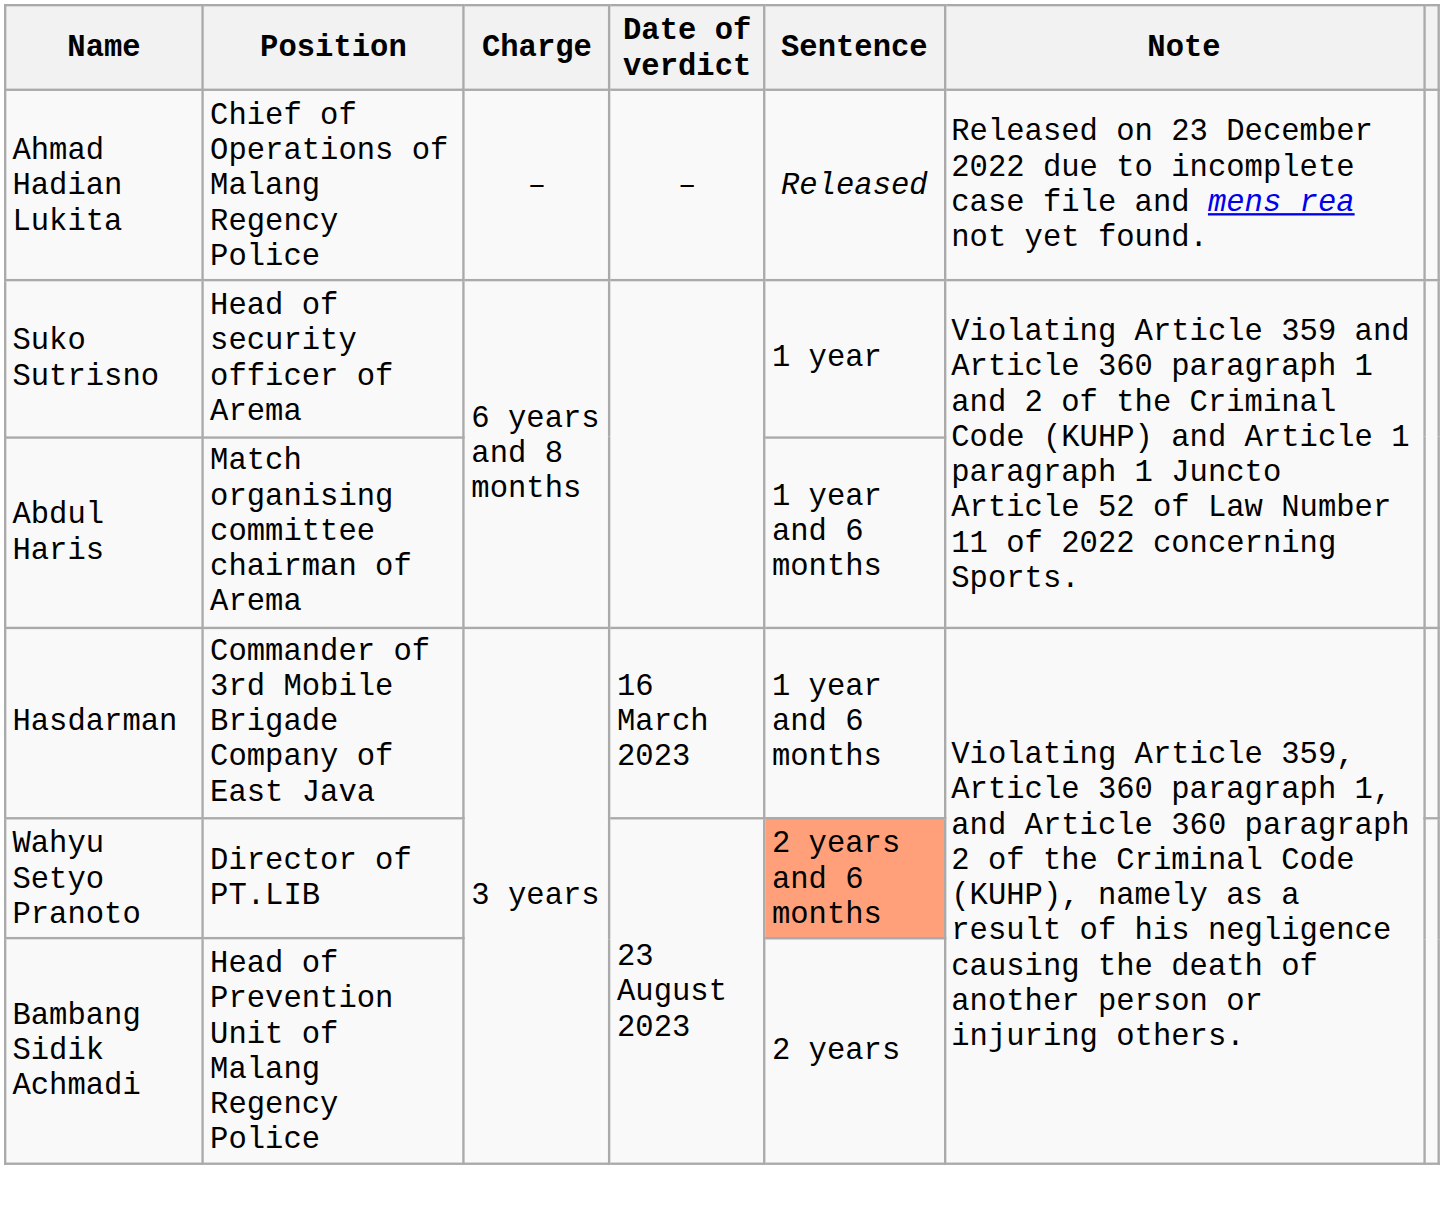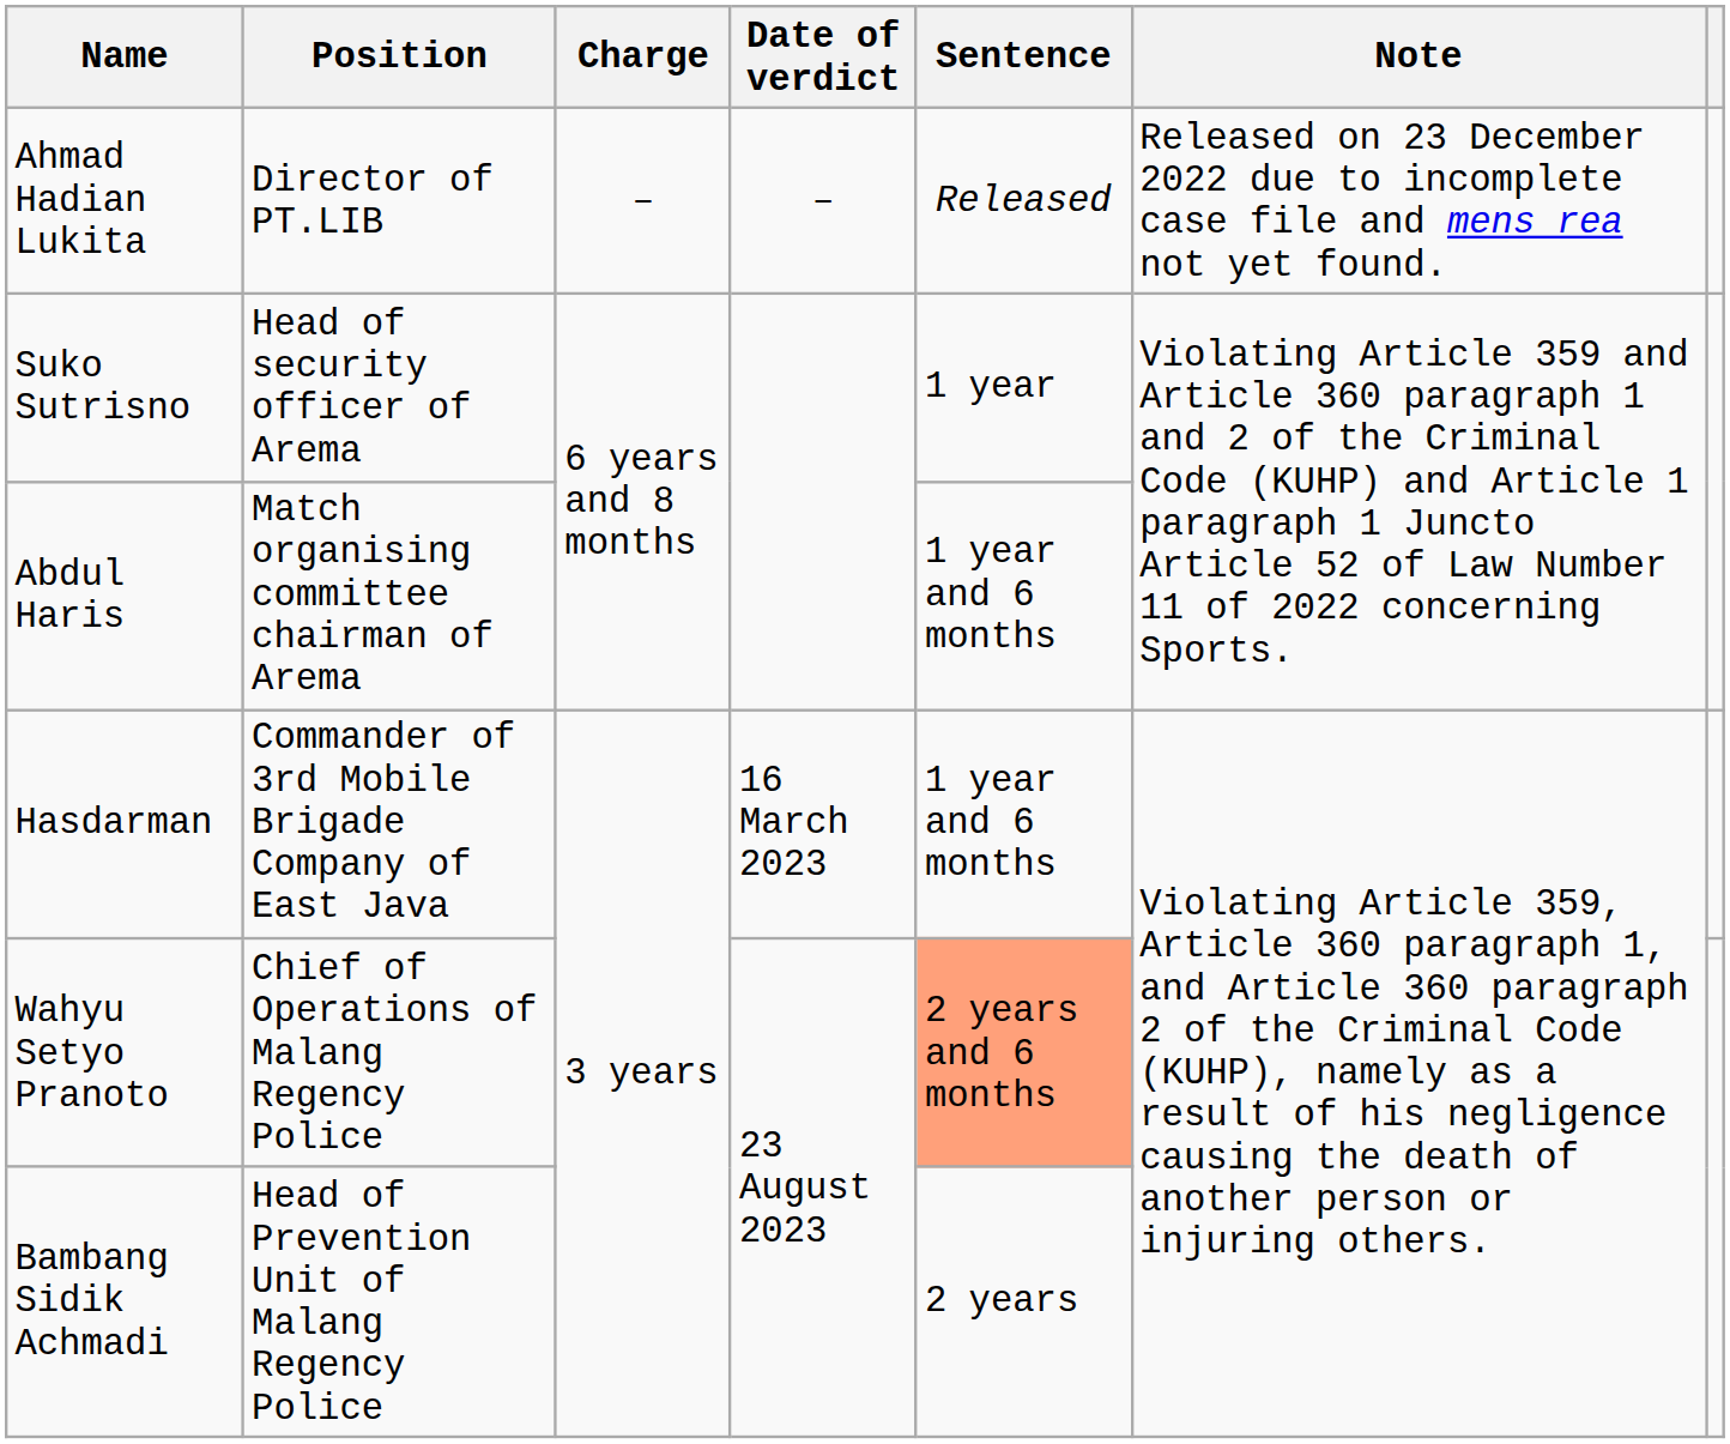Ahmad Hadian Lukita | Position: Chief of Operations of Malang Regency Police -> Director of PT.LIB
Wahyu Setyo Pranoto | Position: Director of PT.LIB -> Chief of Operations of Malang Regency Police
